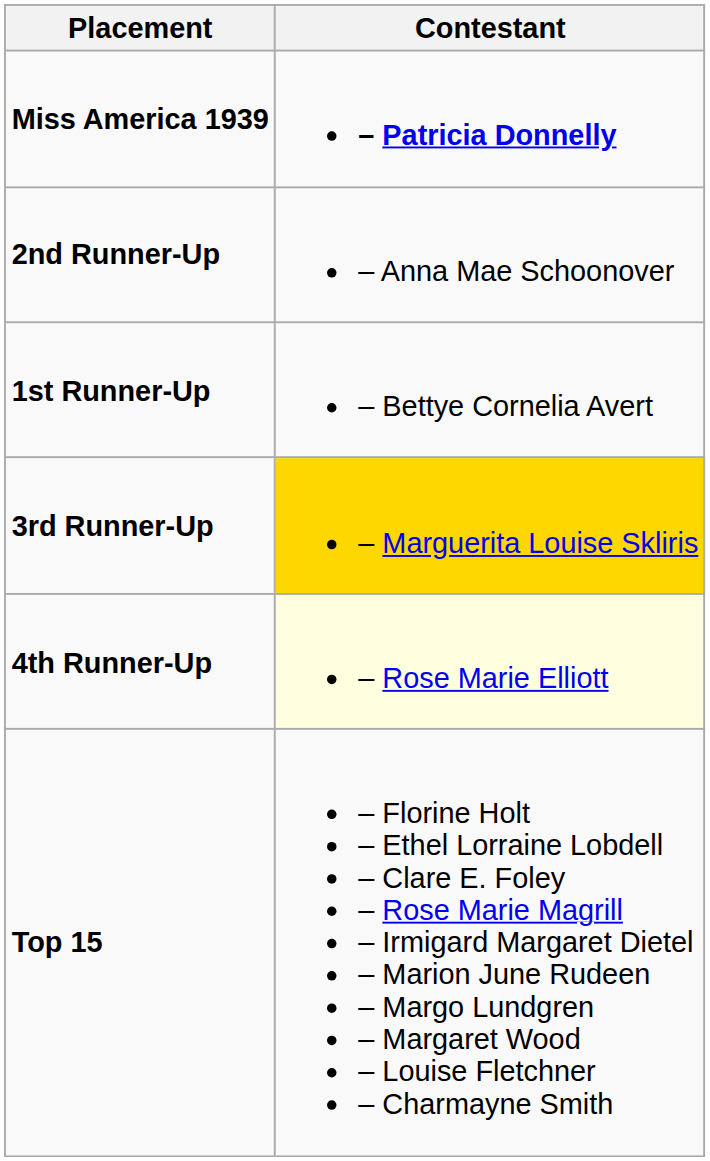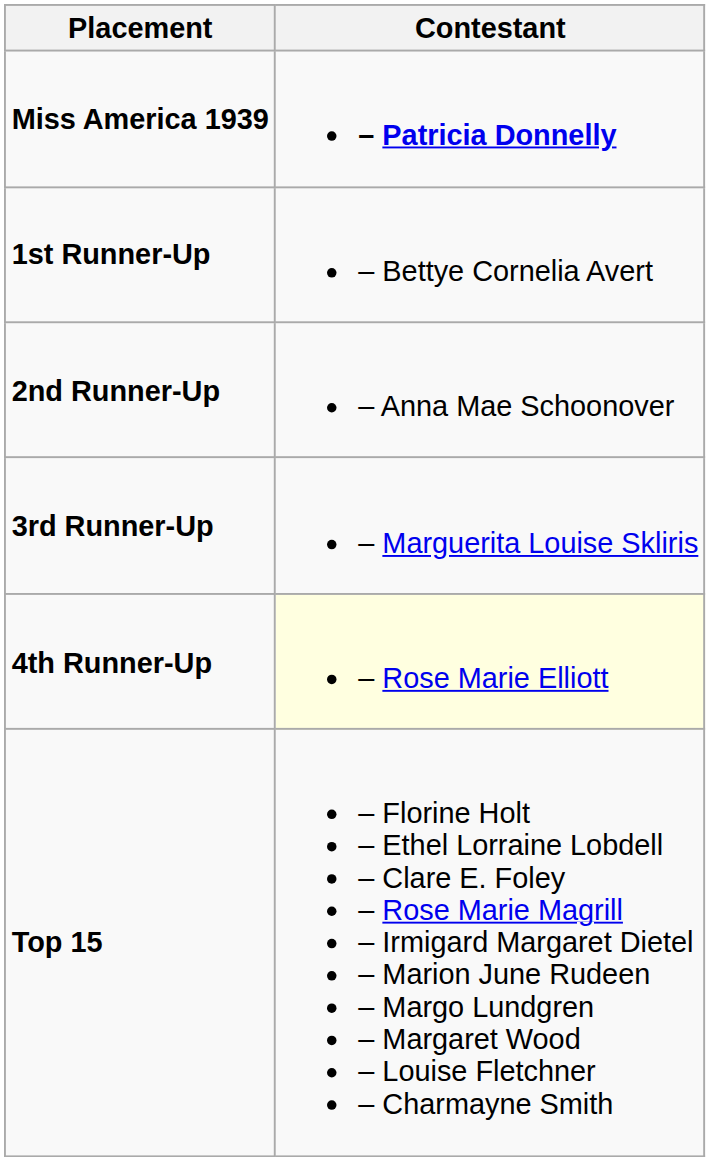rows swapped: 1st Runner-Up <-> 2nd Runner-Up
3rd Runner-Up | Contestant: gold background -> no background
